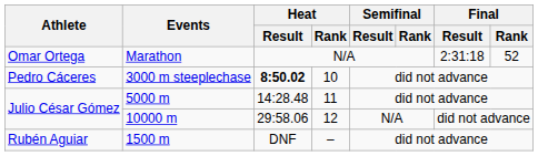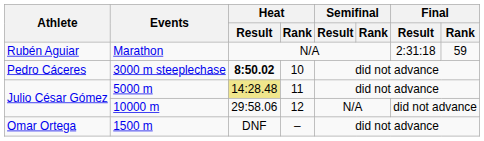Marathon | Athlete: Omar Ortega -> Rubén Aguiar
Marathon | Final / Rank: 52 -> 59
5000 m | Heat / Result: no background -> khaki background
1500 m | Athlete: Rubén Aguiar -> Omar Ortega
